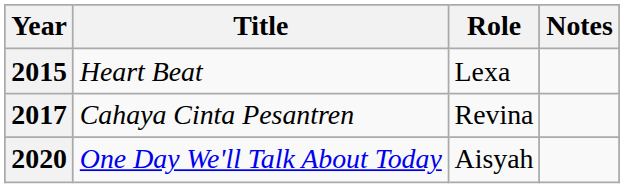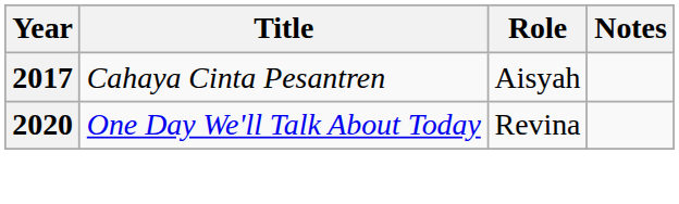- row: 2015 | Heart Beat | Lexa
2017 | Role: Revina -> Aisyah
2020 | Role: Aisyah -> Revina
